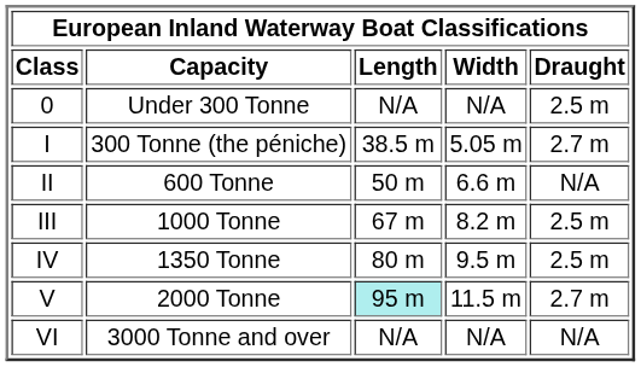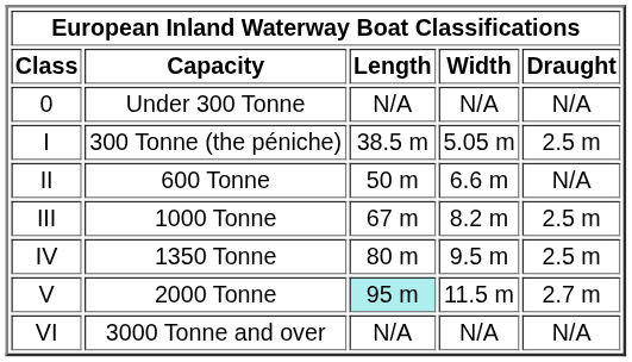0 | Draught: 2.5 m -> N/A
I | Draught: 2.7 m -> 2.5 m
